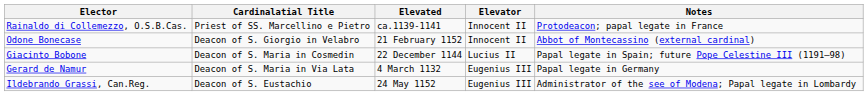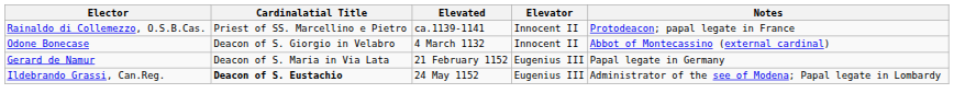Odone Bonecase | Elevated: 21 February 1152 -> 4 March 1132
- row: Giacinto Bobone | Deacon of S. Maria in Cosmedin | 22 December 1144 | Lucius II | Papal legate in Spain; future Pope Celestine III (1191–98)
Gerard de Namur | Elevated: 4 March 1132 -> 21 February 1152
Ildebrando Grassi, Can.Reg. | Cardinalatial Title: normal -> bold
